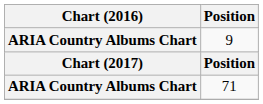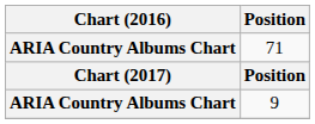rows swapped: 9 <-> 71
